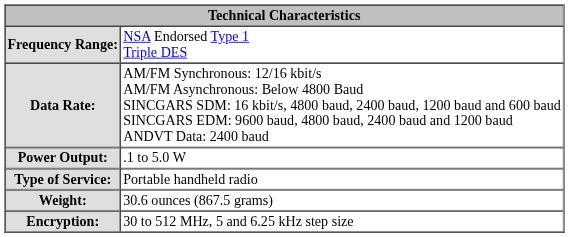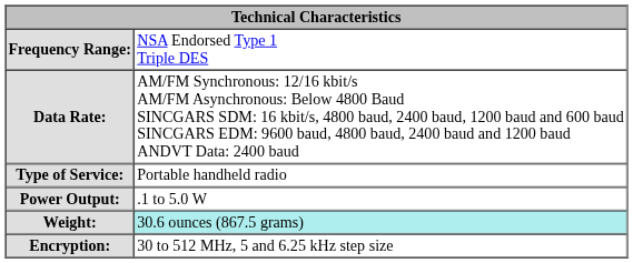rows swapped: Power Output: <-> Type of Service:
Weight: | column 2: no background -> paleturquoise background
